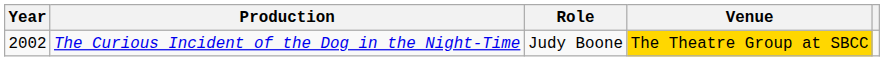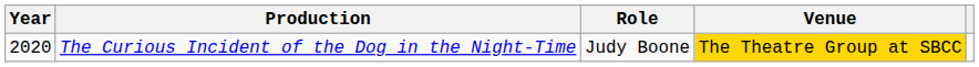The Curious Incident of the Dog in the Night-Time | Year: 2002 -> 2020
